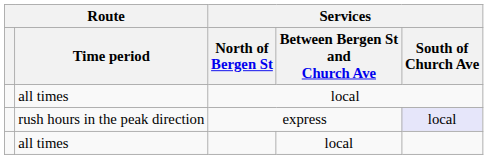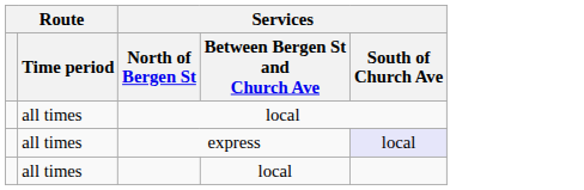express | Route / Time period: rush hours in the peak direction -> all times
